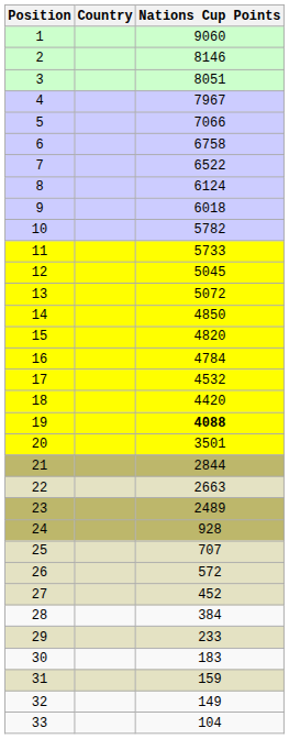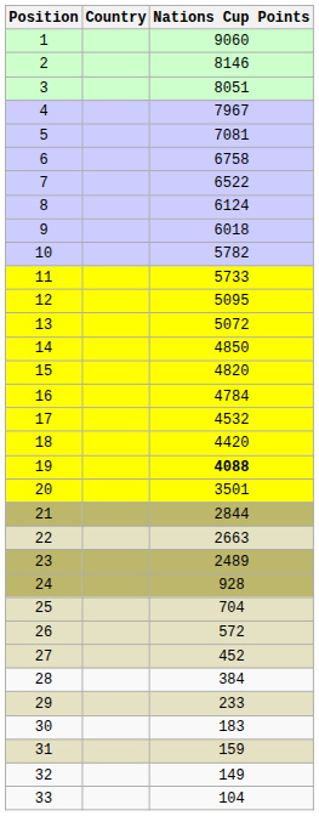5 | Nations Cup Points: 7066 -> 7081
12 | Nations Cup Points: 5045 -> 5095
25 | Nations Cup Points: 707 -> 704
